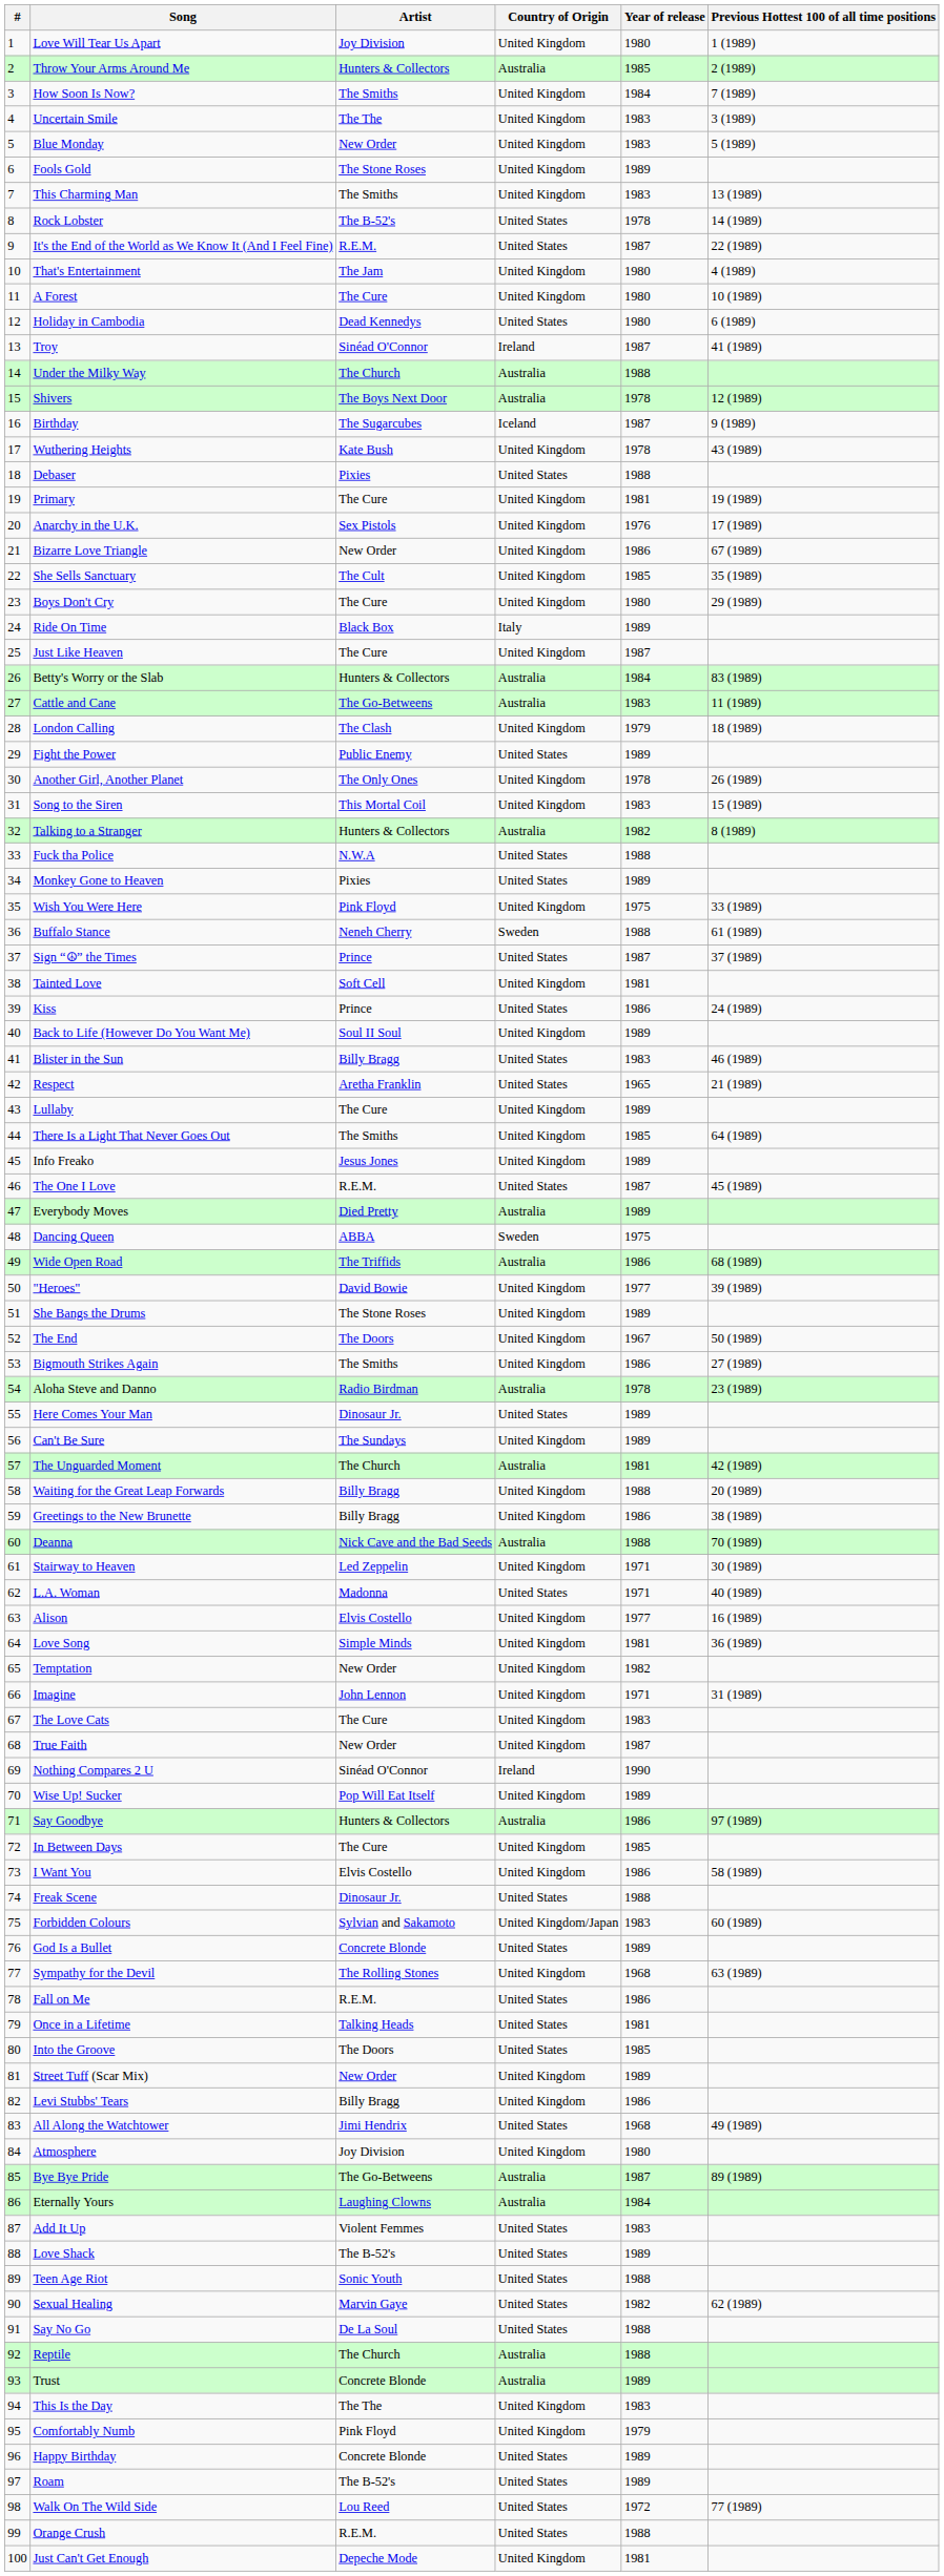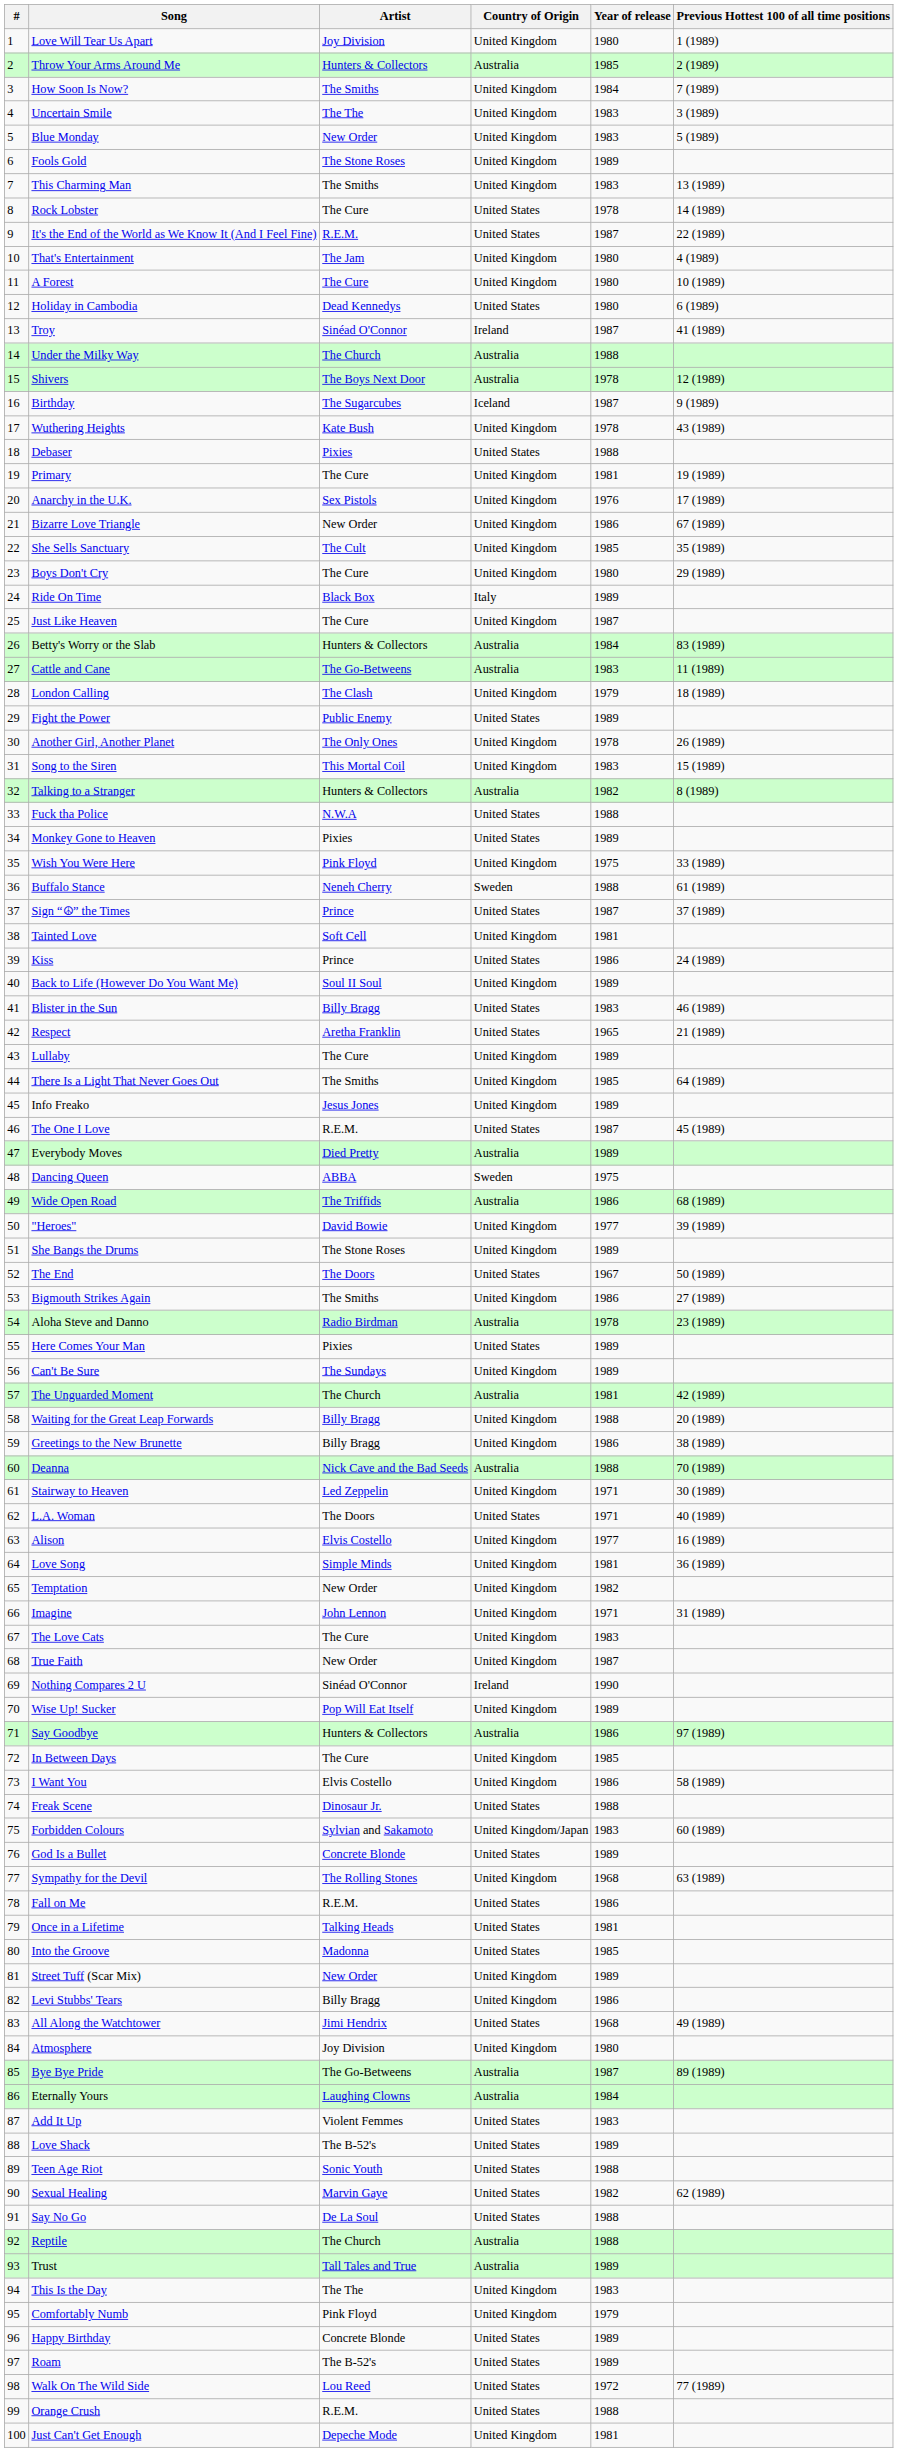Rock Lobster | Artist: The B-52's -> The Cure
The End | Country of Origin: United Kingdom -> United States
Here Comes Your Man | Artist: Dinosaur Jr. -> Pixies
L.A. Woman | Artist: Madonna -> The Doors
Into the Groove | Artist: The Doors -> Madonna
Trust | Artist: Concrete Blonde -> Tall Tales and True
